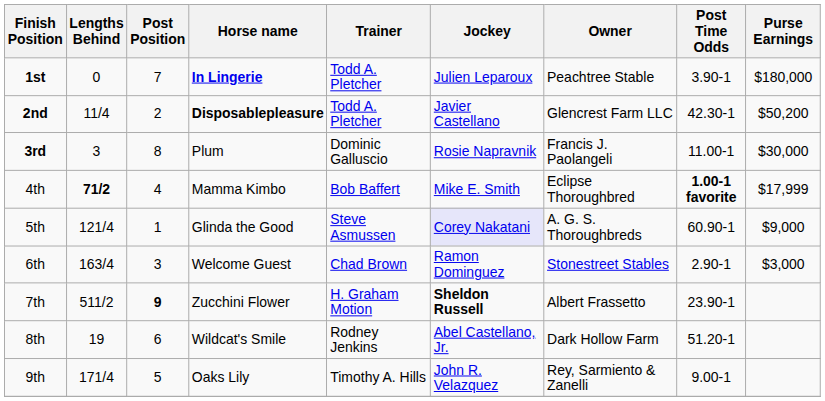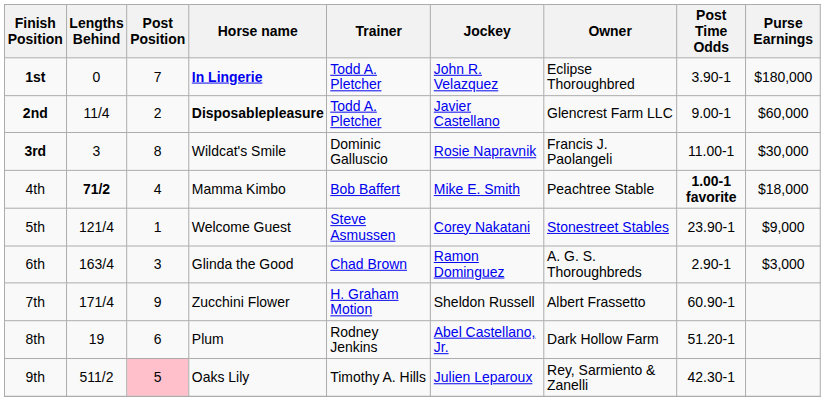1st | Jockey: Julien Leparoux -> John R. Velazquez
1st | Owner: Peachtree Stable -> Eclipse Thoroughbred
2nd | Post Time Odds: 42.30-1 -> 9.00-1
2nd | Purse Earnings: $50,200 -> $60,000
3rd | Horse name: Plum -> Wildcat's Smile
4th | Owner: Eclipse Thoroughbred -> Peachtree Stable
4th | Purse Earnings: $17,999 -> $18,000
5th | Horse name: Glinda the Good -> Welcome Guest
5th | Jockey: lavender background -> no background
5th | Owner: A. G. S. Thoroughbreds -> Stonestreet Stables
5th | Post Time Odds: 60.90-1 -> 23.90-1
6th | Horse name: Welcome Guest -> Glinda the Good
6th | Owner: Stonestreet Stables -> A. G. S. Thoroughbreds
7th | Lengths Behind: 511/2 -> 171/4
7th | Post Position: bold -> normal
7th | Jockey: bold -> normal
7th | Post Time Odds: 23.90-1 -> 60.90-1
8th | Horse name: Wildcat's Smile -> Plum
9th | Lengths Behind: 171/4 -> 511/2
9th | Post Position: no background -> pink background
9th | Jockey: John R. Velazquez -> Julien Leparoux
9th | Post Time Odds: 9.00-1 -> 42.30-1
